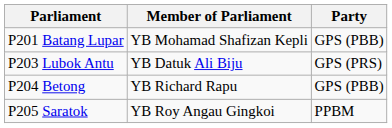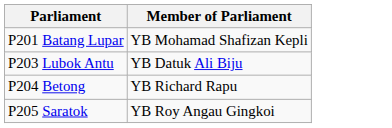- column: Party | GPS (PBB) | GPS (PRS) | GPS (PBB) | PPBM
